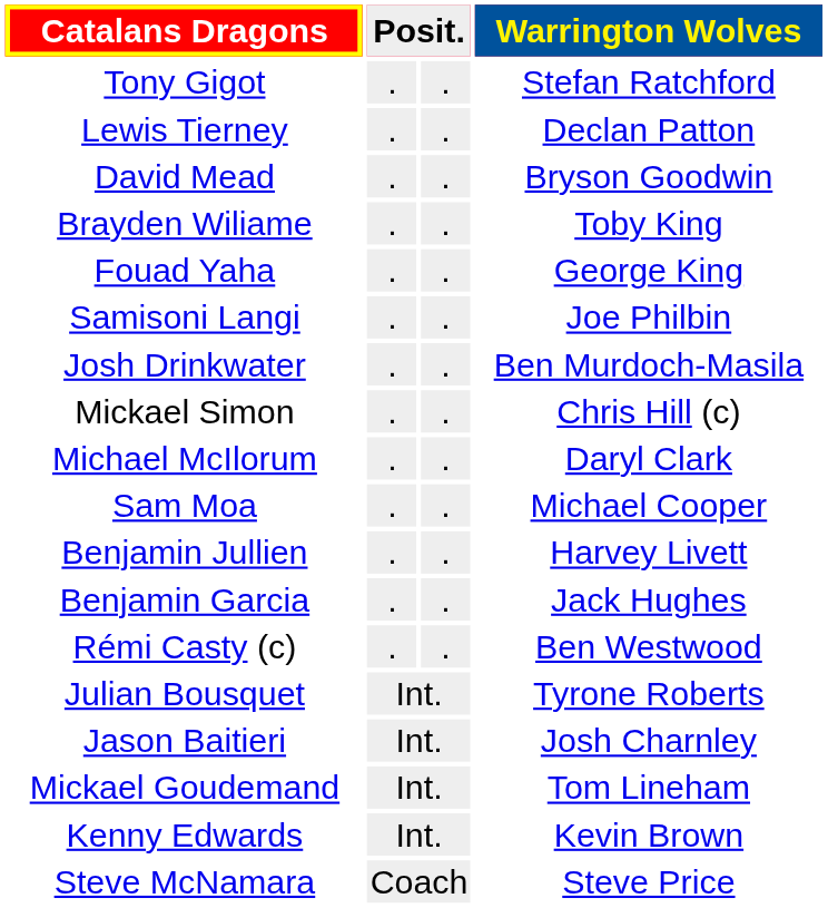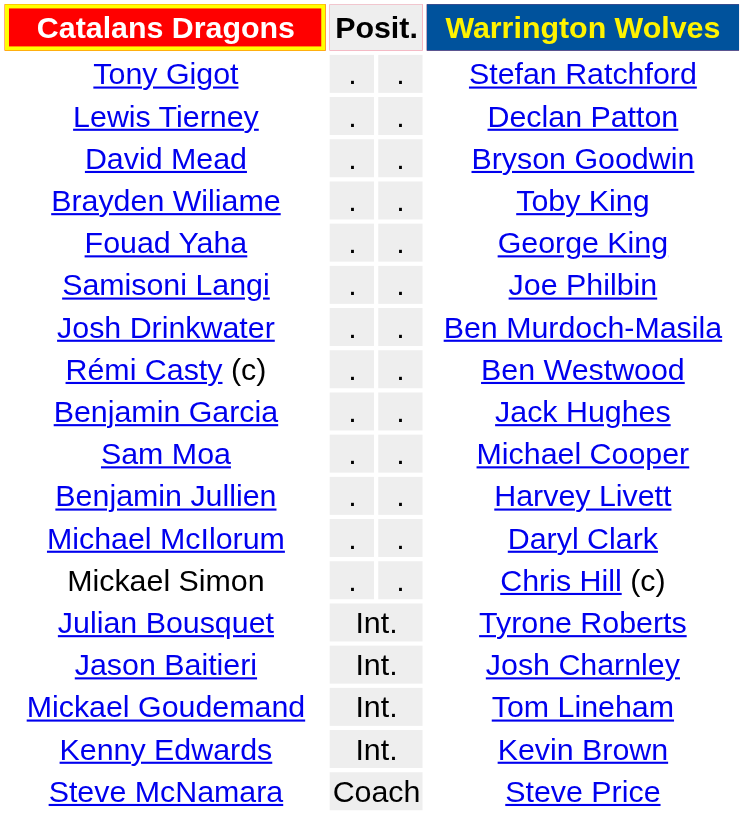rows swapped: Mickael Simon <-> Rémi Casty (c)
rows swapped: Michael McIlorum <-> Benjamin Garcia
